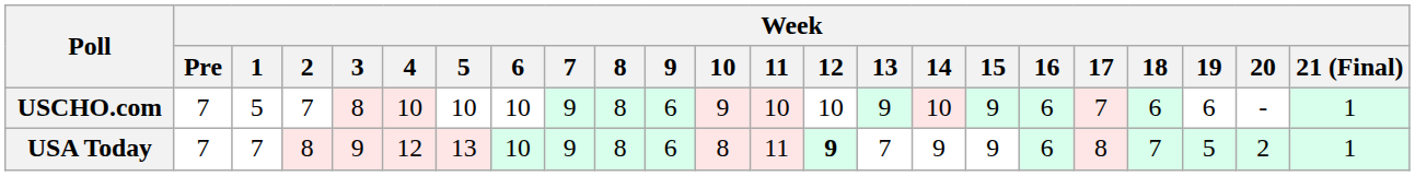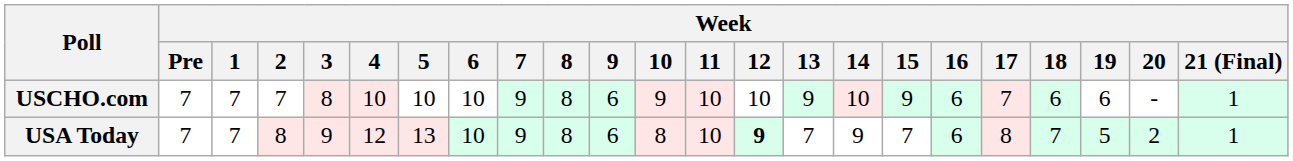USCHO.com | Week / 1: 5 -> 7
USA Today | Week / 11: 11 -> 10
USA Today | Week / 15: 9 -> 7
